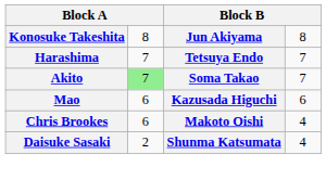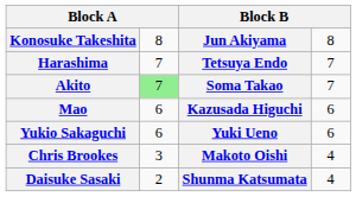+ row: Yukio Sakaguchi | 6 | Yuki Ueno | 6
Chris Brookes | column 2: 6 -> 3
